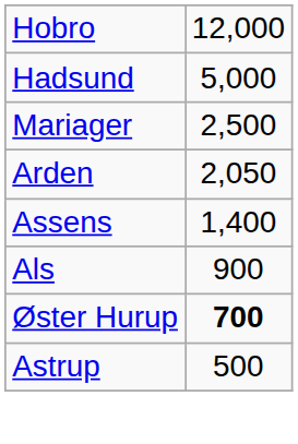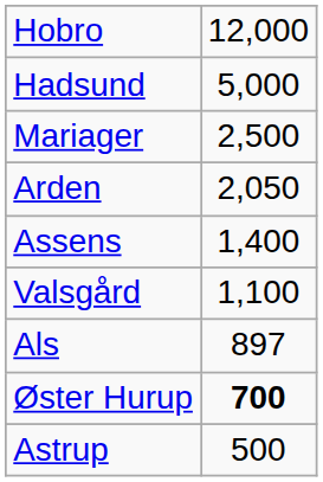+ row: Valsgård | 1,100
Als | column 2: 900 -> 897
